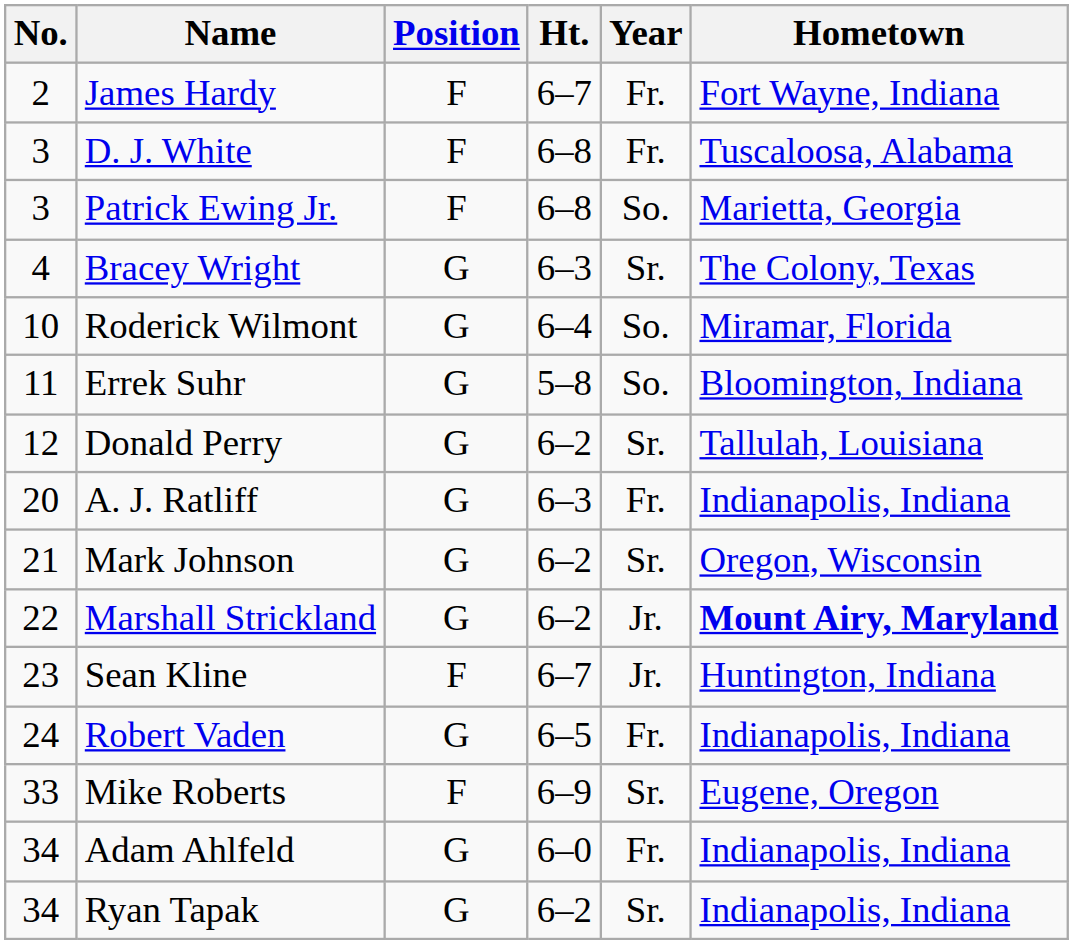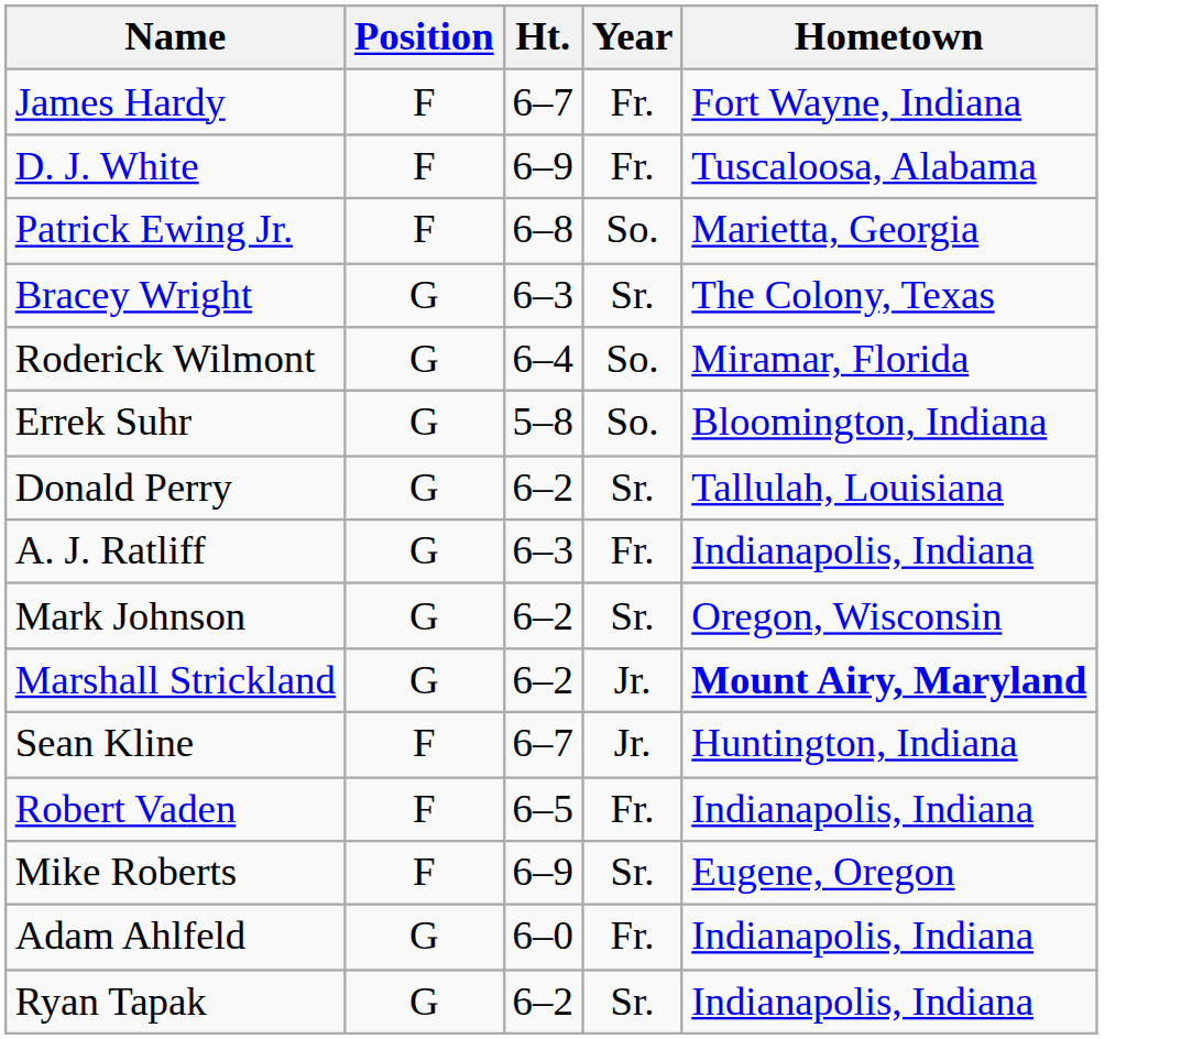- column: No. | 2 | 3 | 3 | 4 | 10 | 11 | 12 | 20 | 21 | 22 | 23 | 24 | 33 | 34 | 34
D. J. White | Ht.: 6–8 -> 6–9
Robert Vaden | Position: G -> F
